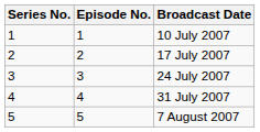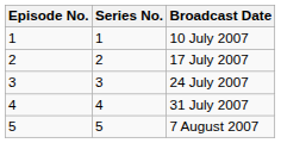columns swapped: Episode No. <-> Series No.
